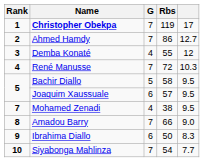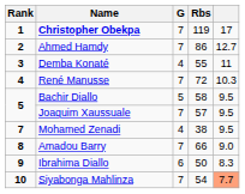Demba Konaté | column 5: 12 -> 11
Joaquim Xaussuale | G: 6 -> 7
Siyabonga Mahlinza | column 5: no background -> lightsalmon background
